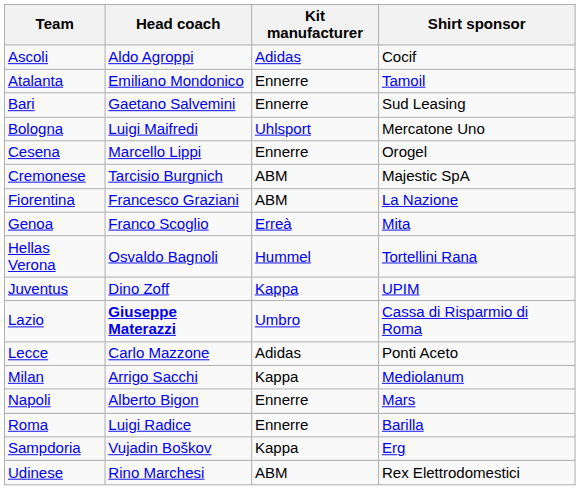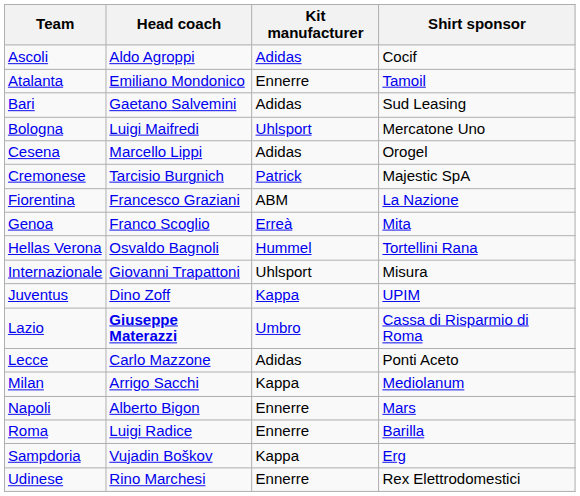Bari | Kit manufacturer: Ennerre -> Adidas
Cesena | Kit manufacturer: Ennerre -> Adidas
Cremonese | Kit manufacturer: ABM -> Patrick
+ row: Internazionale | Giovanni Trapattoni | Uhlsport | Misura
Udinese | Kit manufacturer: ABM -> Ennerre
